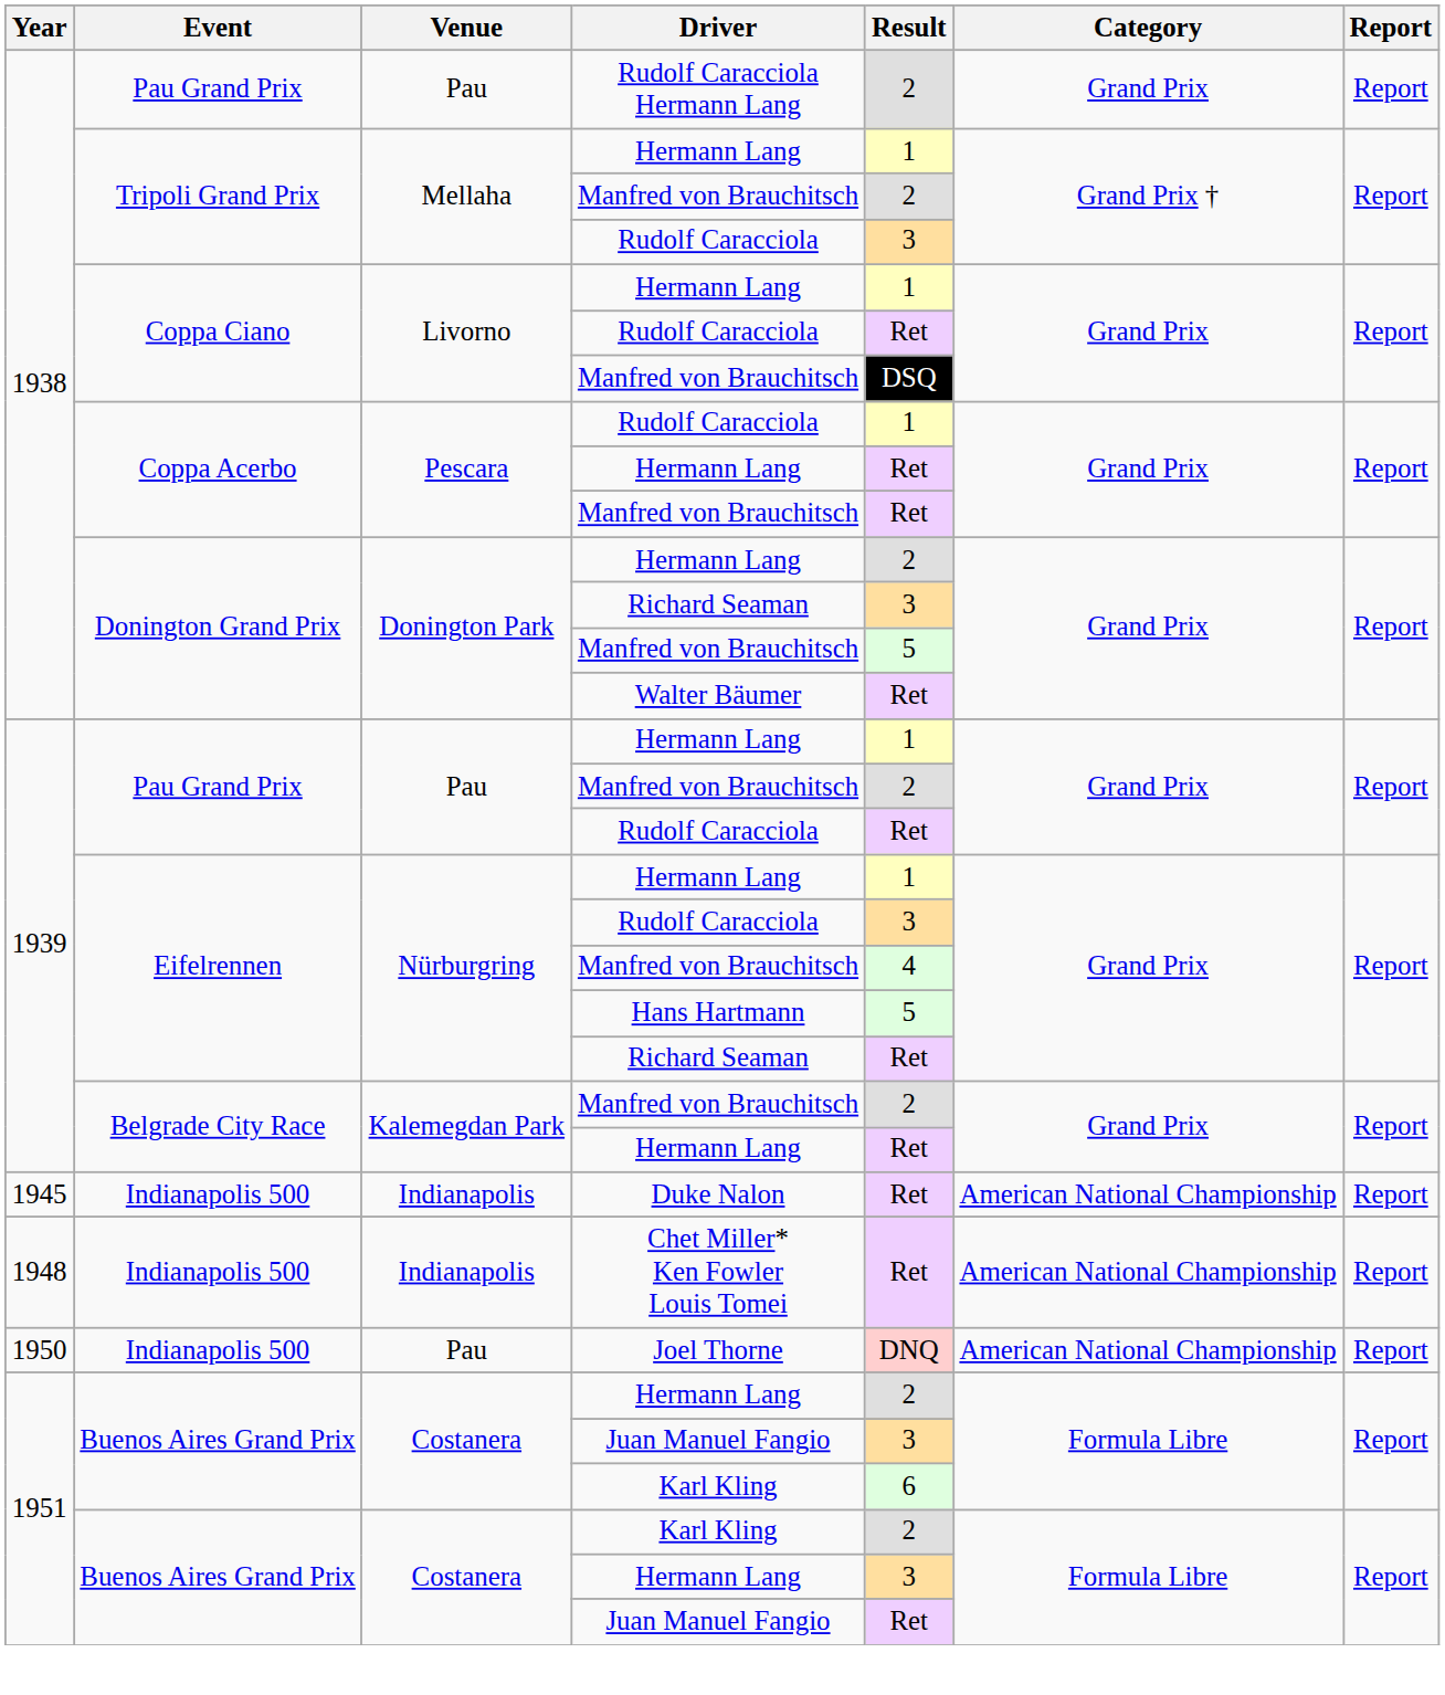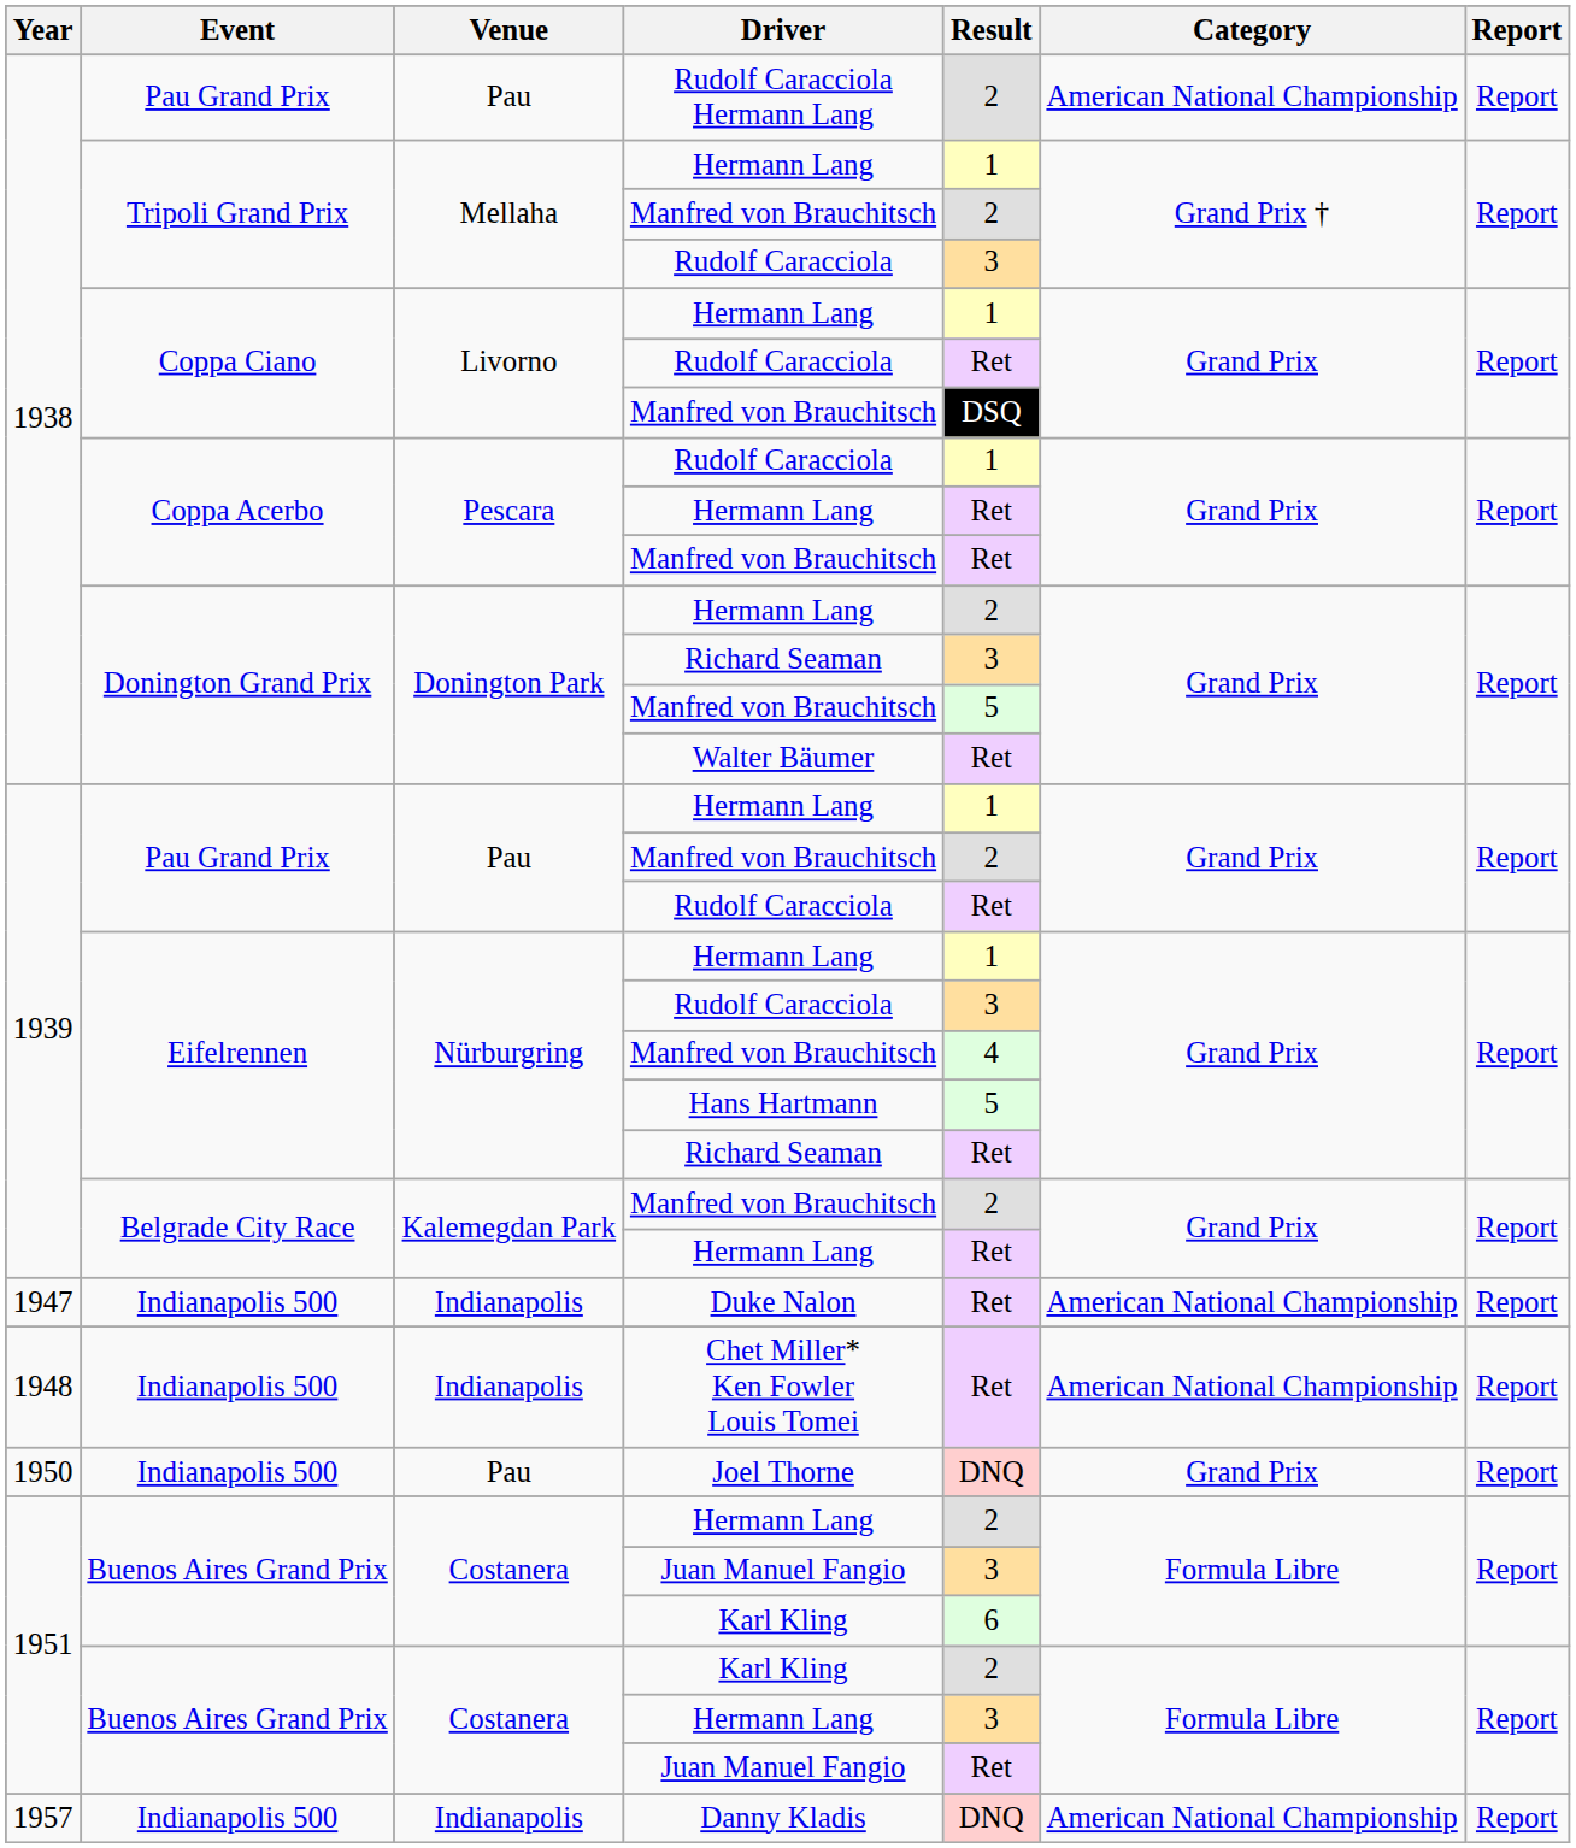Rudolf Caracciola Hermann Lang | Category: Grand Prix -> American National Championship
Duke Nalon | Year: 1945 -> 1947
Joel Thorne | Category: American National Championship -> Grand Prix
+ row: 1957 | Indianapolis 500 | Indianapolis | Danny Kladis | DNQ | American National Championship | Report
